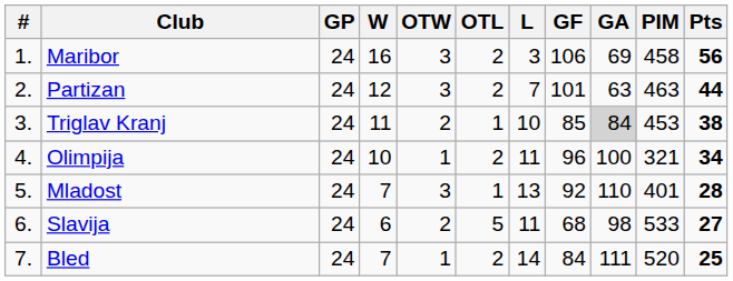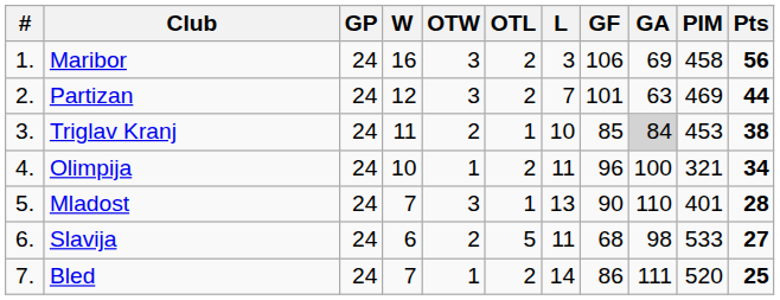Partizan | PIM: 463 -> 469
Mladost | GF: 92 -> 90
Bled | GF: 84 -> 86
